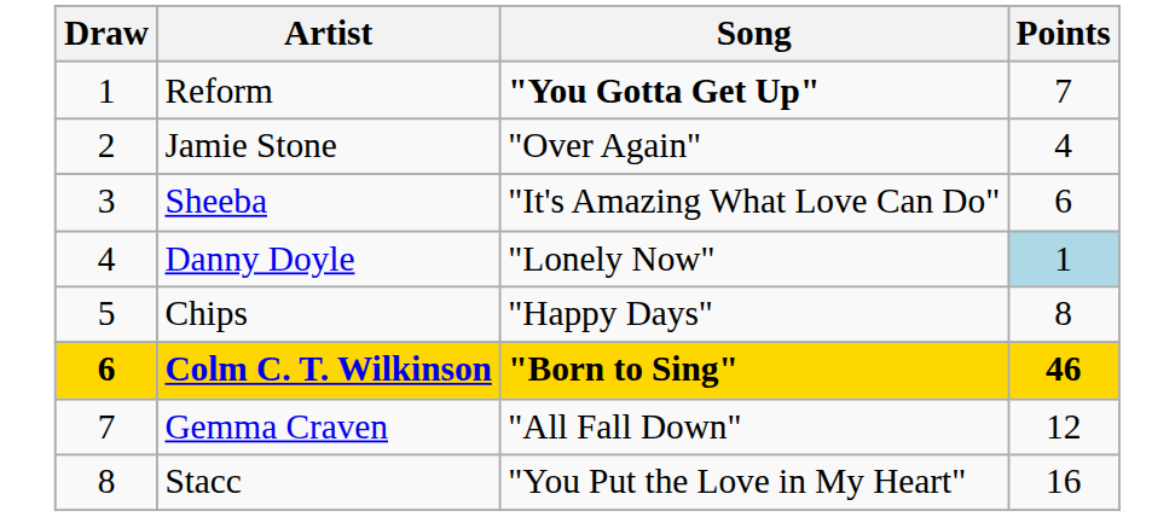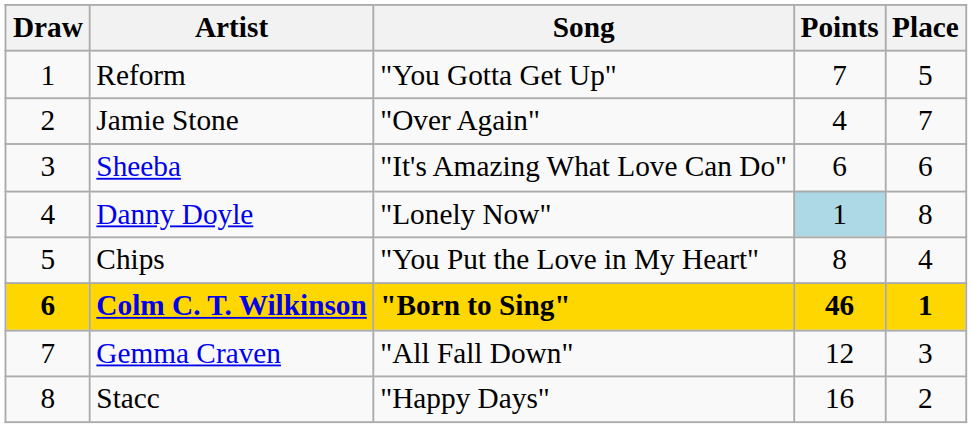+ column: Place | 5 | 7 | 6 | 8 | 4 | 1 | 3 | 2
Reform | Song: bold -> normal
Chips | Song: "Happy Days" -> "You Put the Love in My Heart"
Stacc | Song: "You Put the Love in My Heart" -> "Happy Days"
